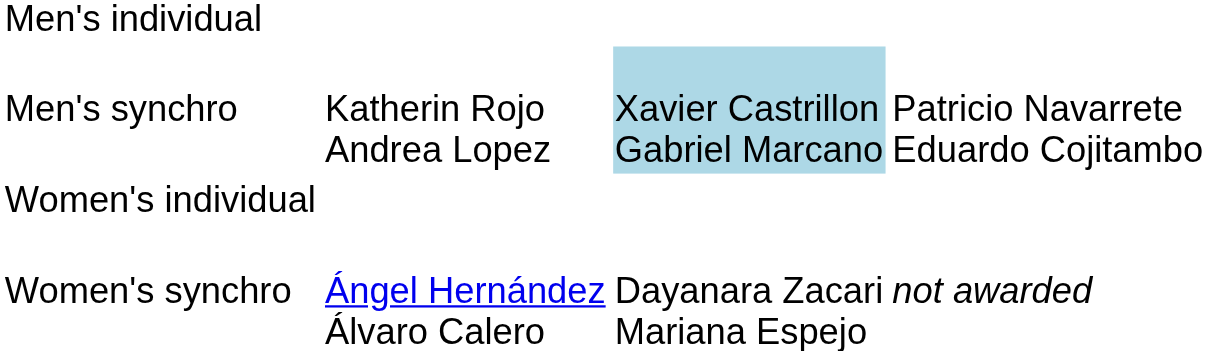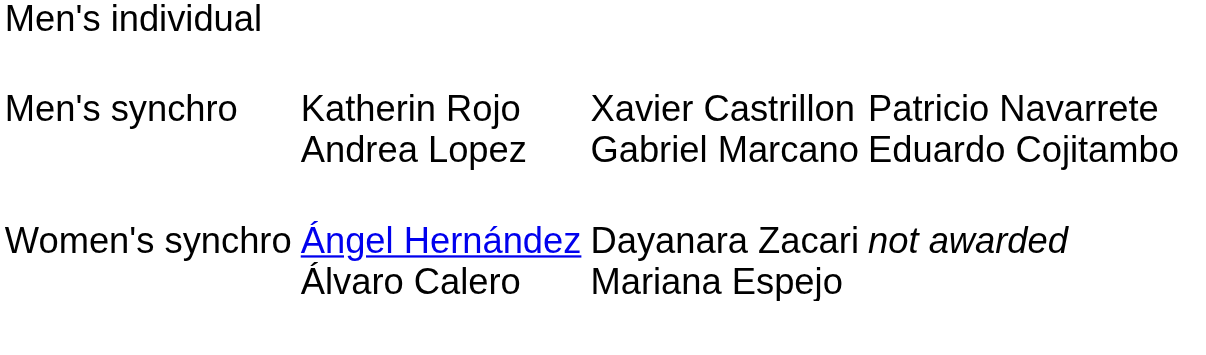Men's synchro | column 3: lightblue background -> no background
- row: Women's individual
